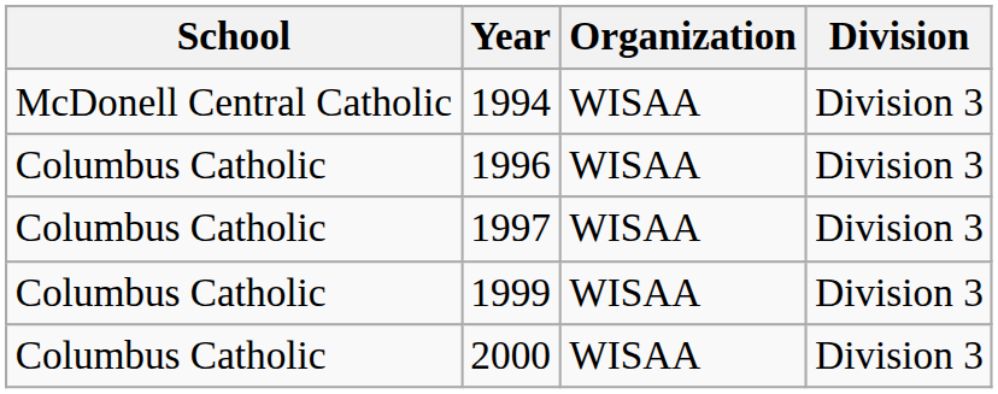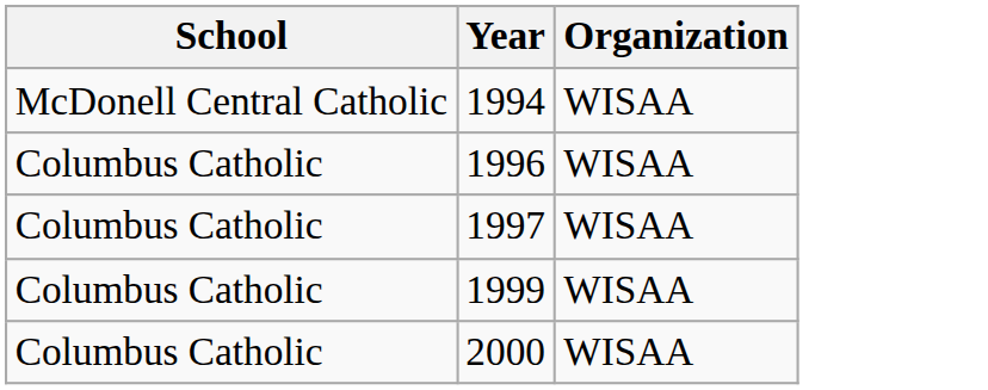- column: Division | Division 3 | Division 3 | Division 3 | Division 3 | Division 3
